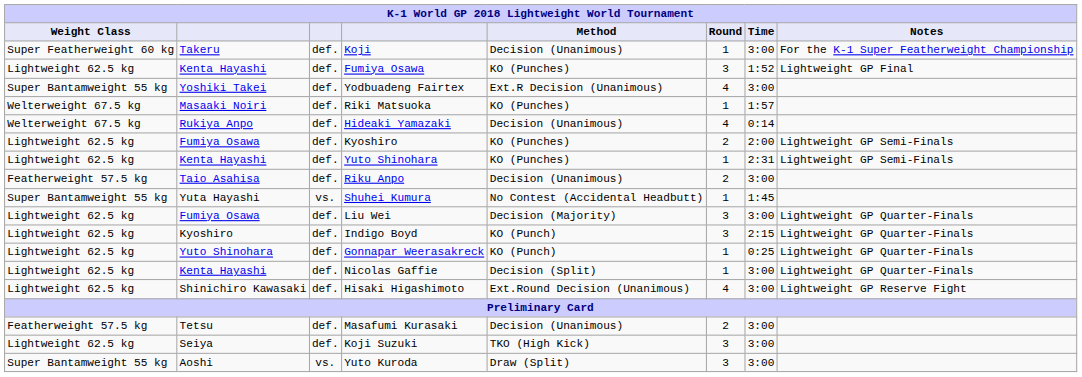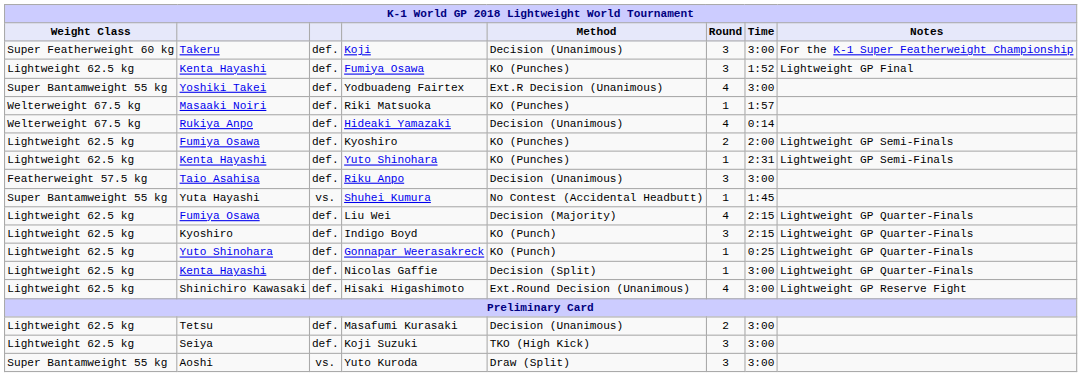Koji | Round: 1 -> 3
Riku Anpo | Round: 2 -> 3
Liu Wei | Round: 3 -> 4
Liu Wei | Time: 3:00 -> 2:15
Masafumi Kurasaki | Weight Class: Featherweight 57.5 kg -> Lightweight 62.5 kg
